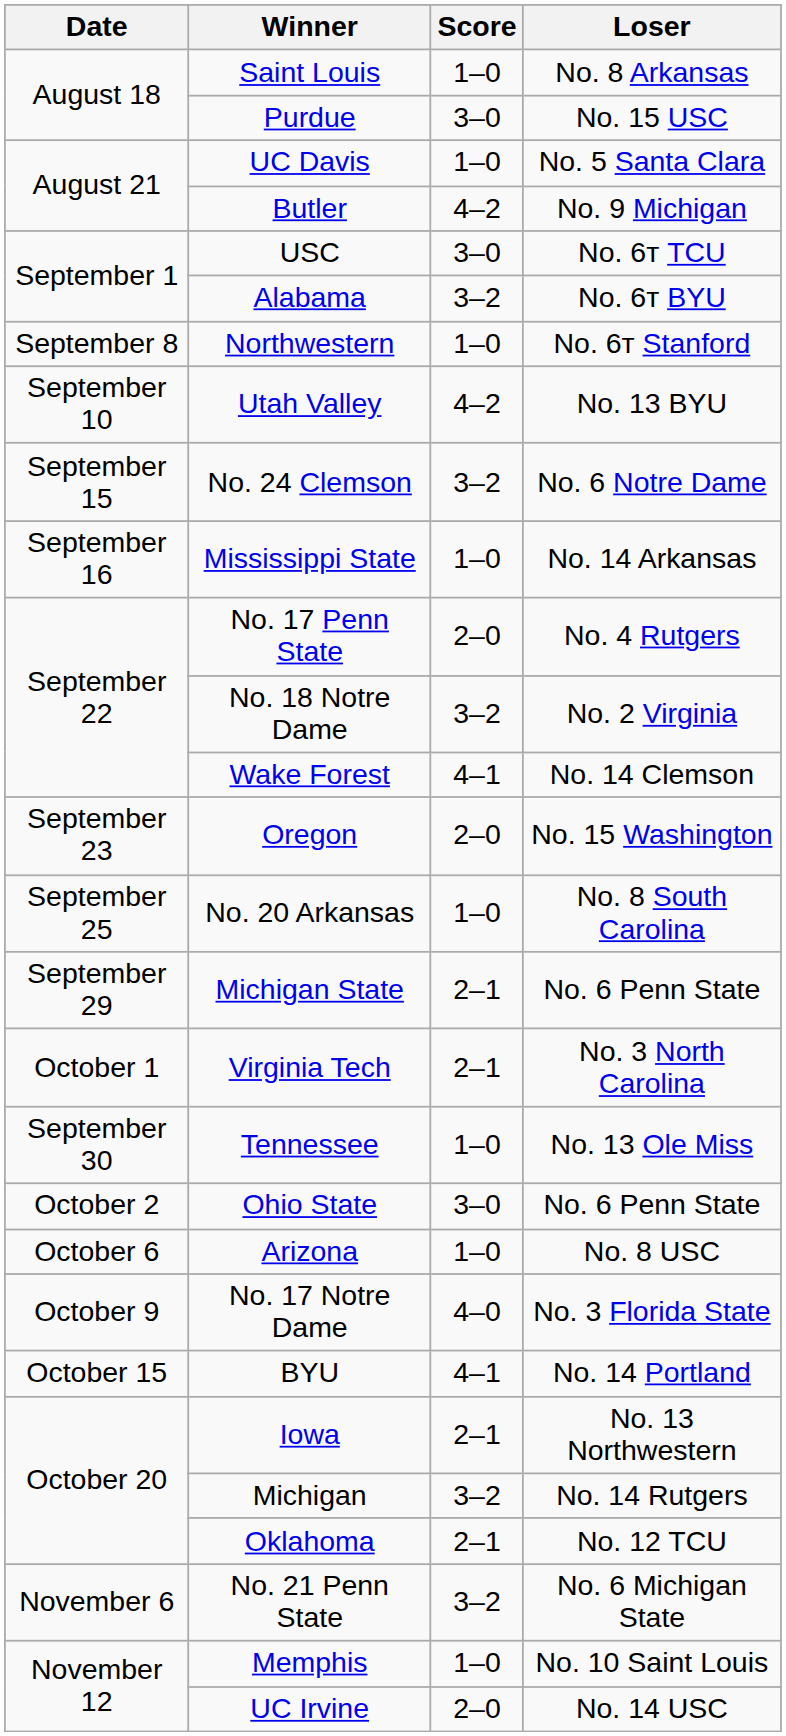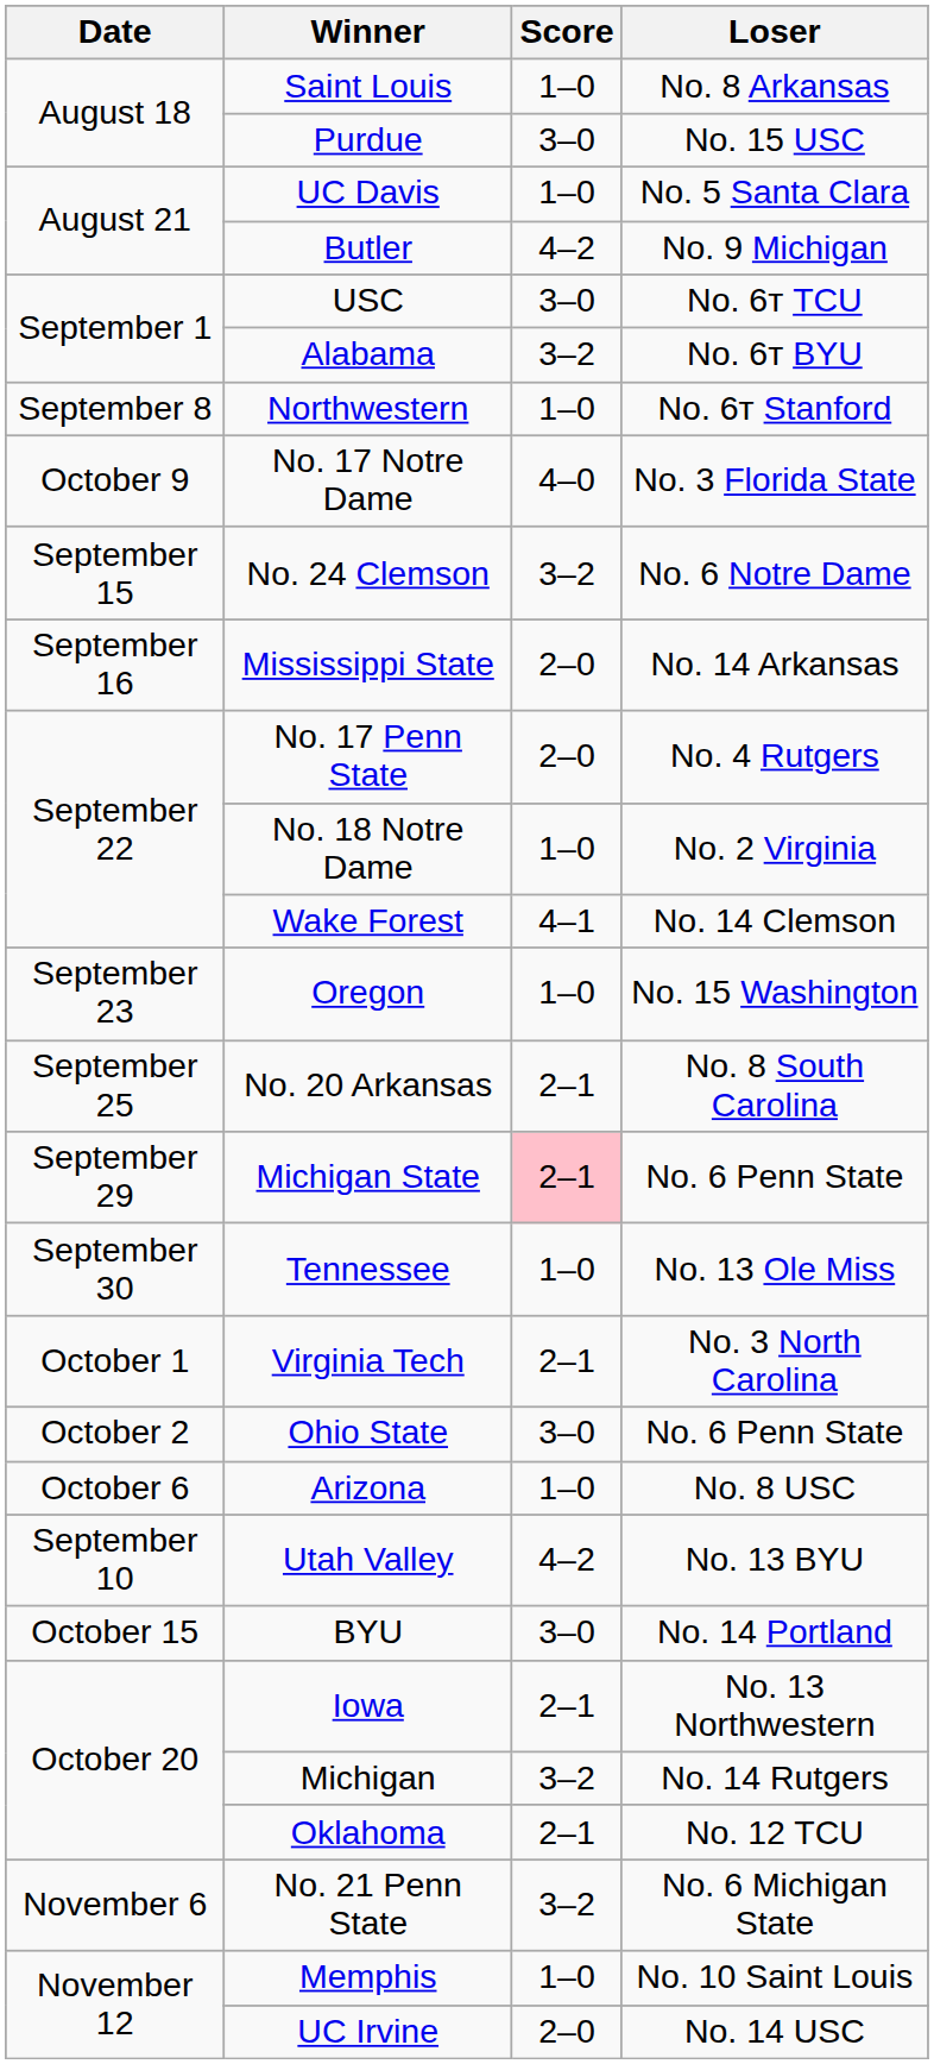rows swapped: Utah Valley <-> No. 17 Notre Dame
Mississippi State | Score: 1–0 -> 2–0
No. 18 Notre Dame | Score: 3–2 -> 1–0
Oregon | Score: 2–0 -> 1–0
No. 20 Arkansas | Score: 1–0 -> 2–1
Michigan State | Score: no background -> pink background
rows swapped: Tennessee <-> Virginia Tech
BYU | Score: 4–1 -> 3–0
